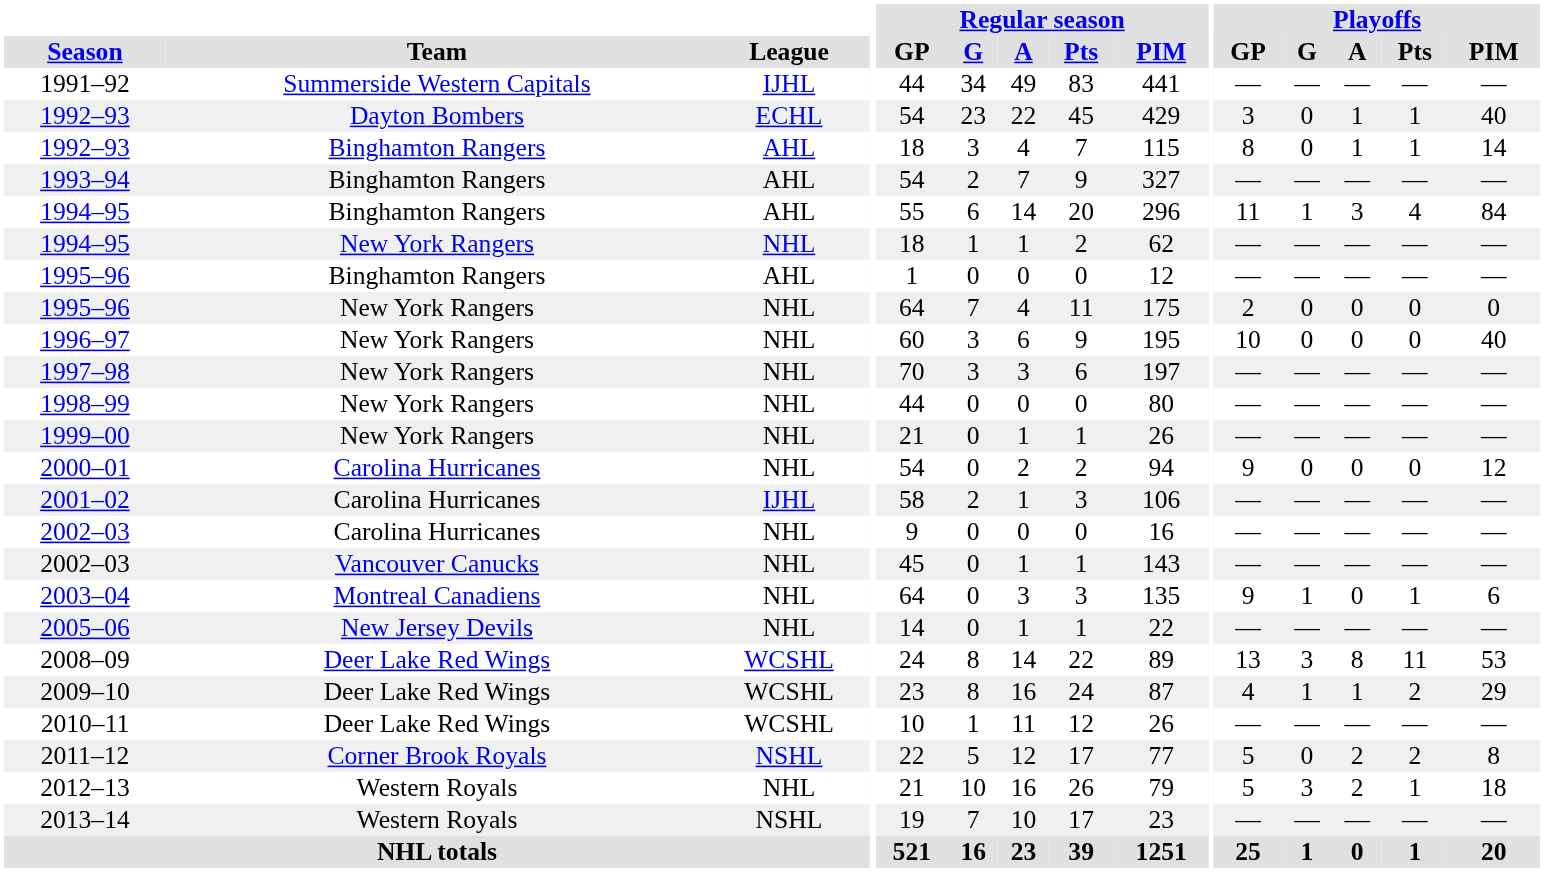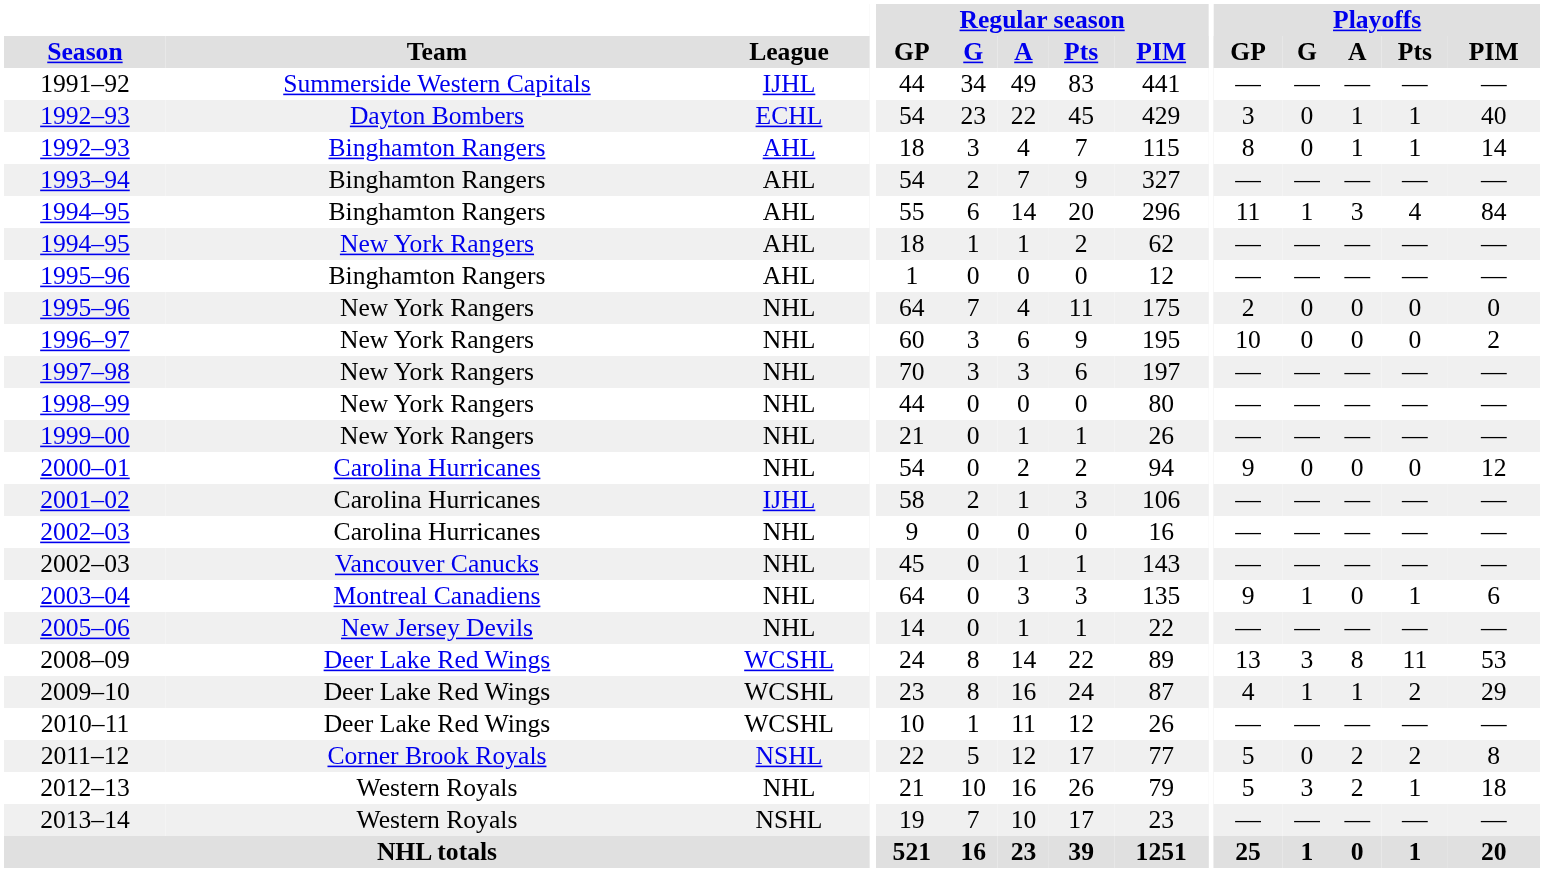1994–95 / New York Rangers | League: NHL -> AHL
1996–97 | Playoffs / PIM: 40 -> 2
